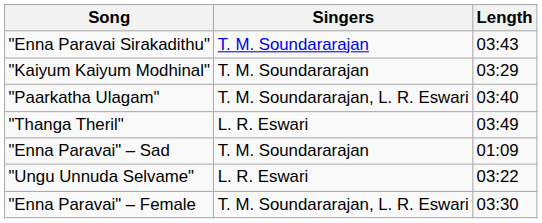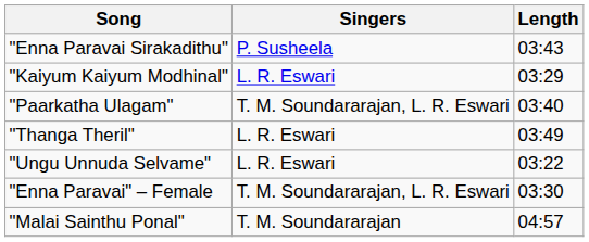"Enna Paravai Sirakadithu" | Singers: T. M. Soundararajan -> P. Susheela
"Kaiyum Kaiyum Modhinal" | Singers: T. M. Soundararajan -> L. R. Eswari
- row: "Enna Paravai" – Sad | T. M. Soundararajan | 01:09
+ row: "Malai Sainthu Ponal" | T. M. Soundararajan | 04:57
